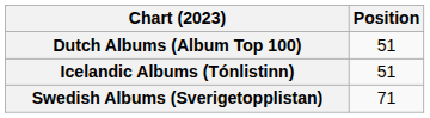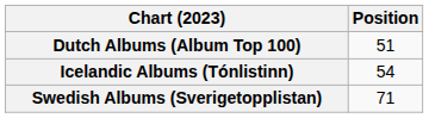Icelandic Albums (Tónlistinn) | Position: 51 -> 54
